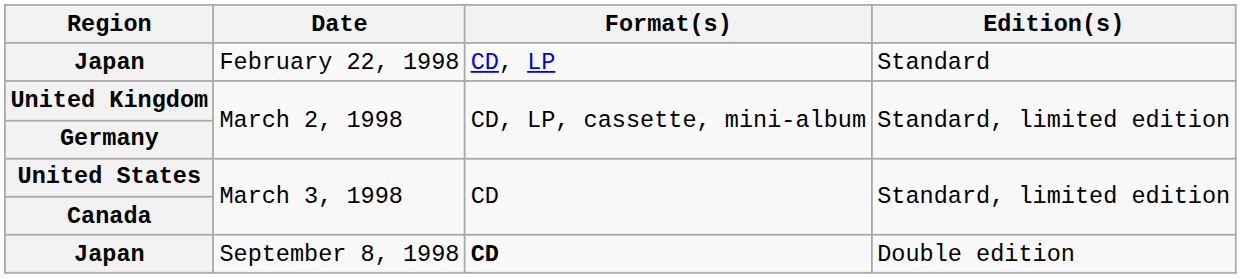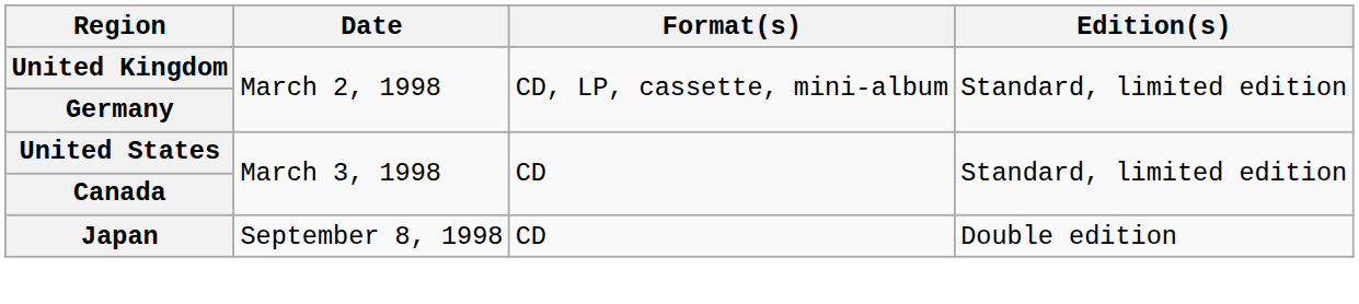- row: Japan | February 22, 1998 | CD, LP | Standard
September 8, 1998 | Format(s): bold -> normal
